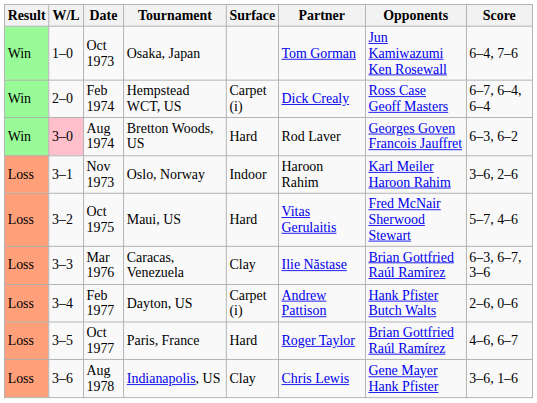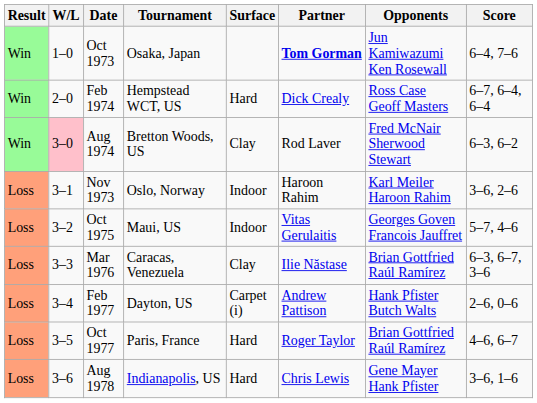Oct 1973 | Partner: normal -> bold
Feb 1974 | Surface: Carpet (i) -> Hard
Aug 1974 | Surface: Hard -> Clay
Aug 1974 | Opponents: Georges Goven Francois Jauffret -> Fred McNair Sherwood Stewart
Oct 1975 | Surface: Hard -> Indoor
Oct 1975 | Opponents: Fred McNair Sherwood Stewart -> Georges Goven Francois Jauffret
Aug 1978 | Surface: Clay -> Hard
